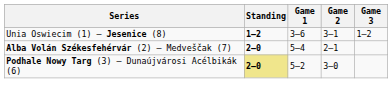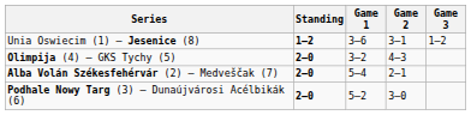+ row: Olimpija (4) – GKS Tychy (5) | 2–0 | 3–2 | 4–3
Podhale Nowy Targ (3) – Dunaújvárosi Acélbikák (6) | Standing: khaki background -> no background
